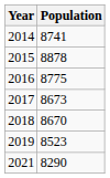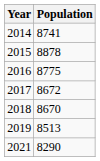2017 | Population: 8673 -> 8672
2019 | Population: 8523 -> 8513
